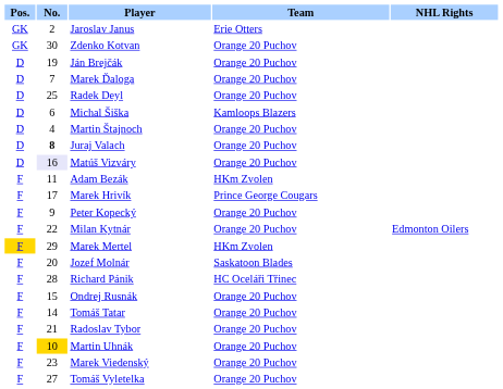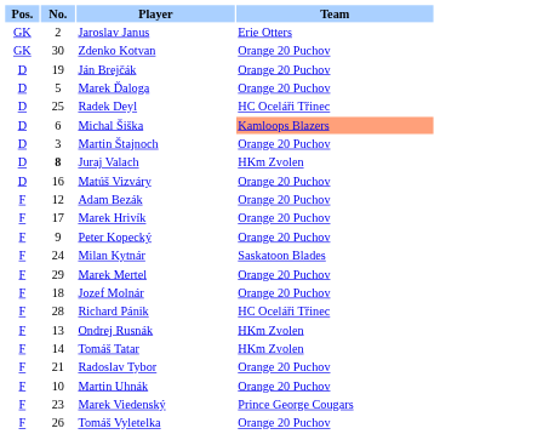- column: NHL Rights | Edmonton Oilers
Marek Ďaloga | No.: 7 -> 5
Radek Deyl | Team: Orange 20 Puchov -> HC Oceláři Třinec
Michal Šiška | Team: no background -> lightsalmon background
Martin Štajnoch | No.: 4 -> 3
Juraj Valach | Team: Orange 20 Puchov -> HKm Zvolen
Matúš Vizváry | No.: lavender background -> no background
Adam Bezák | No.: 11 -> 12
Adam Bezák | Team: HKm Zvolen -> Orange 20 Puchov
Marek Hrivík | Team: Prince George Cougars -> Orange 20 Puchov
Milan Kytnár | No.: 22 -> 24
Milan Kytnár | Team: Orange 20 Puchov -> Saskatoon Blades
Marek Mertel | Pos.: gold background -> no background
Marek Mertel | Team: HKm Zvolen -> Orange 20 Puchov
Jozef Molnár | No.: 20 -> 18
Jozef Molnár | Team: Saskatoon Blades -> Orange 20 Puchov
Ondrej Rusnák | No.: 15 -> 13
Ondrej Rusnák | Team: Orange 20 Puchov -> HKm Zvolen
Tomáš Tatar | Team: Orange 20 Puchov -> HKm Zvolen
Martin Uhnák | No.: gold background -> no background
Marek Viedenský | Team: Orange 20 Puchov -> Prince George Cougars
Tomáš Vyletelka | No.: 27 -> 26
